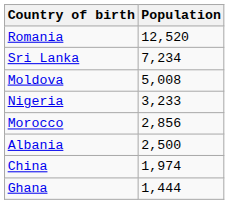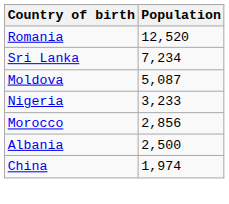Moldova | Population: 5,008 -> 5,087
- row: Ghana | 1,444
